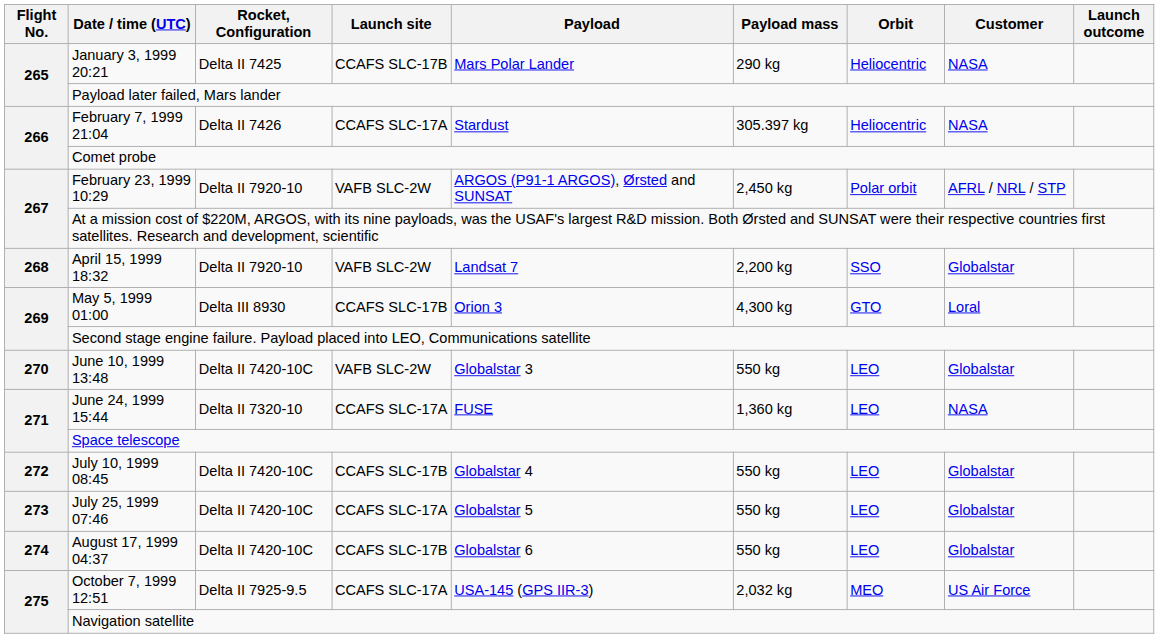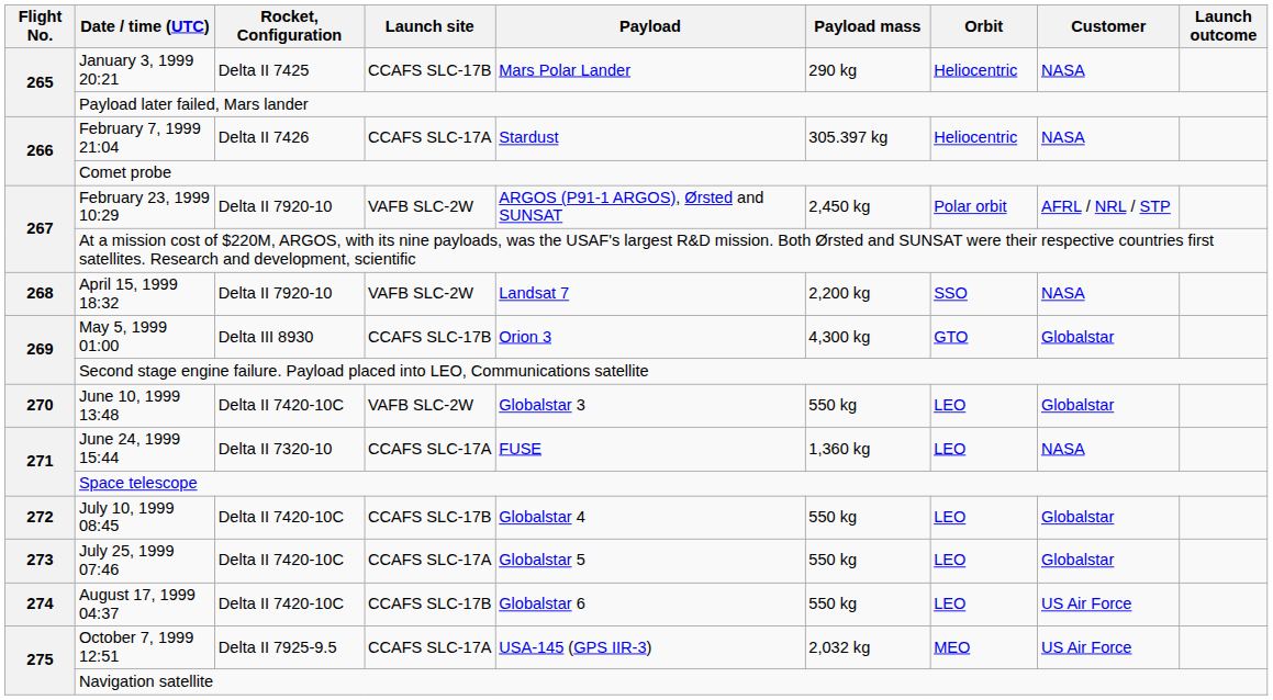April 15, 1999 18:32 | Customer: Globalstar -> NASA
May 5, 1999 01:00 | Customer: Loral -> Globalstar
August 17, 1999 04:37 | Customer: Globalstar -> US Air Force
